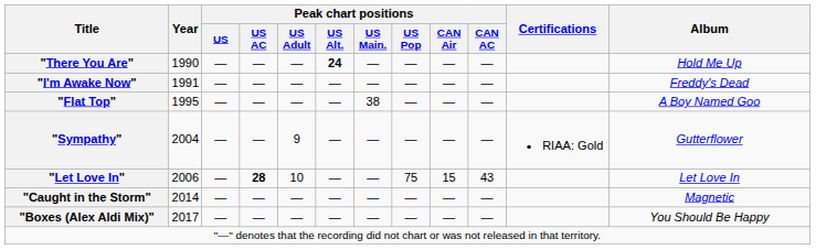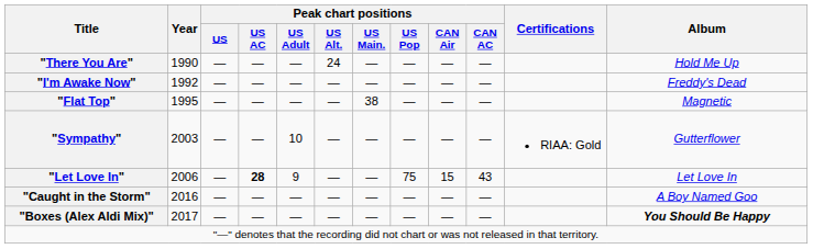"There You Are" | Peak chart positions / US Alt.: bold -> normal
"I'm Awake Now" | Year: 1991 -> 1992
"Flat Top" | Album: A Boy Named Goo -> Magnetic
"Sympathy" | Year: 2004 -> 2003
"Sympathy" | Peak chart positions / US Adult: 9 -> 10
"Let Love In" | Peak chart positions / US Adult: 10 -> 9
"Caught in the Storm" | Year: 2014 -> 2016
"Caught in the Storm" | Album: Magnetic -> A Boy Named Goo
"Boxes (Alex Aldi Mix)" | Album: normal -> bold
